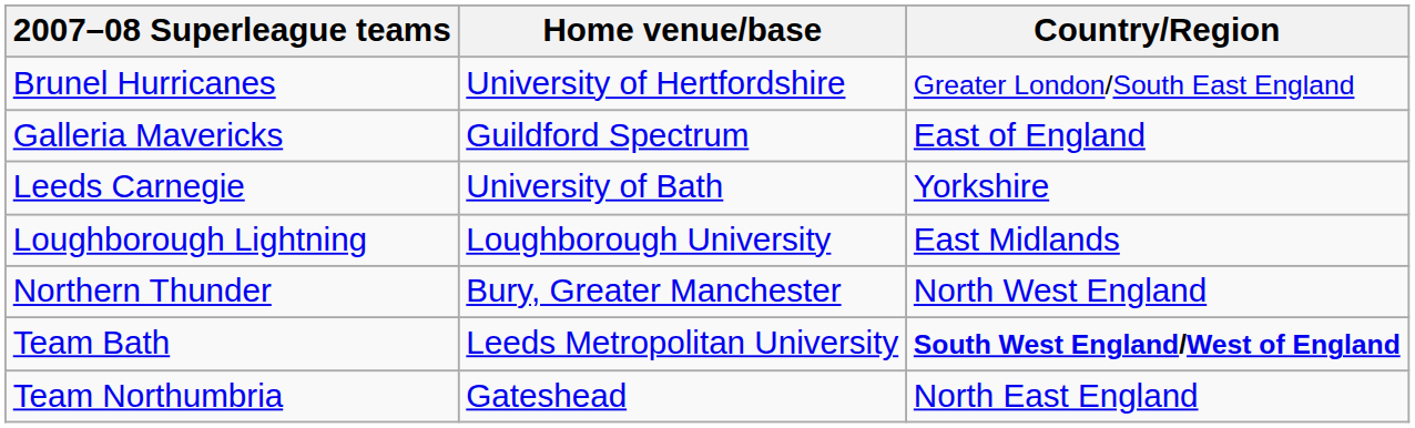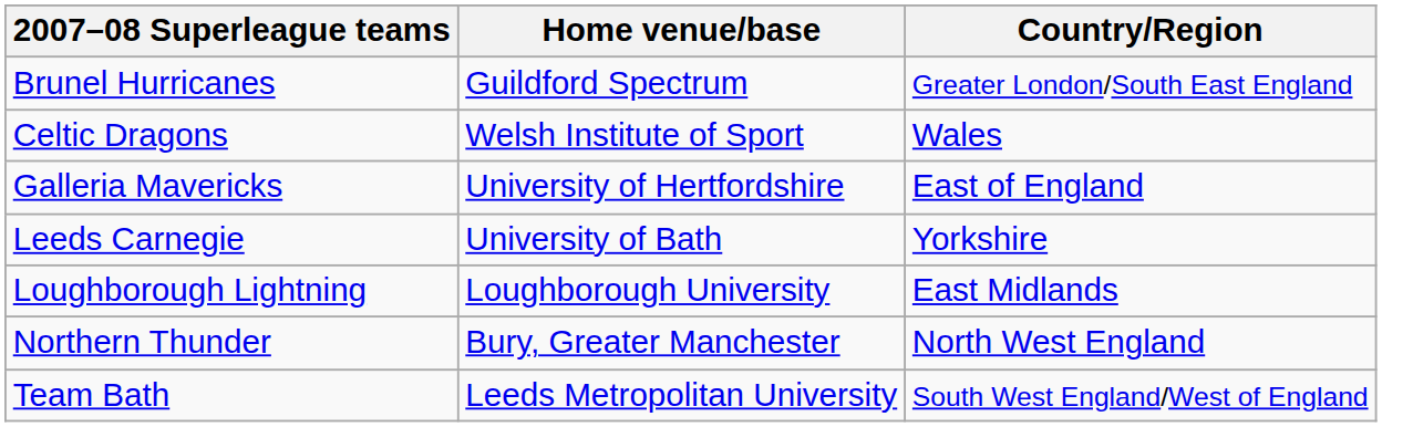Brunel Hurricanes | Home venue/base: University of Hertfordshire -> Guildford Spectrum
+ row: Celtic Dragons | Welsh Institute of Sport | Wales
Galleria Mavericks | Home venue/base: Guildford Spectrum -> University of Hertfordshire
Team Bath | Country/Region: bold -> normal
- row: Team Northumbria | Gateshead | North East England
